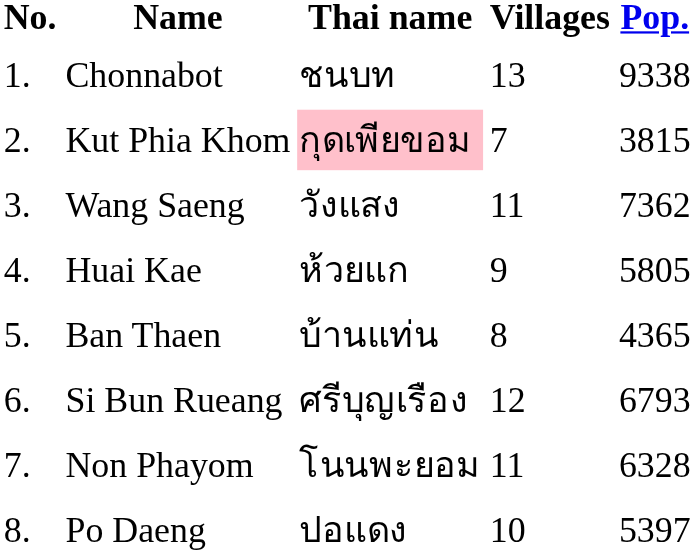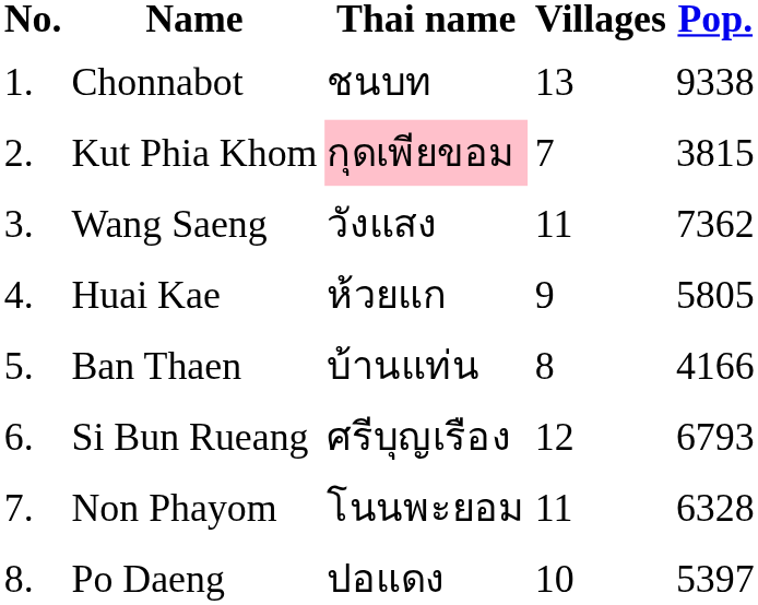Ban Thaen | Pop.: 4365 -> 4166
